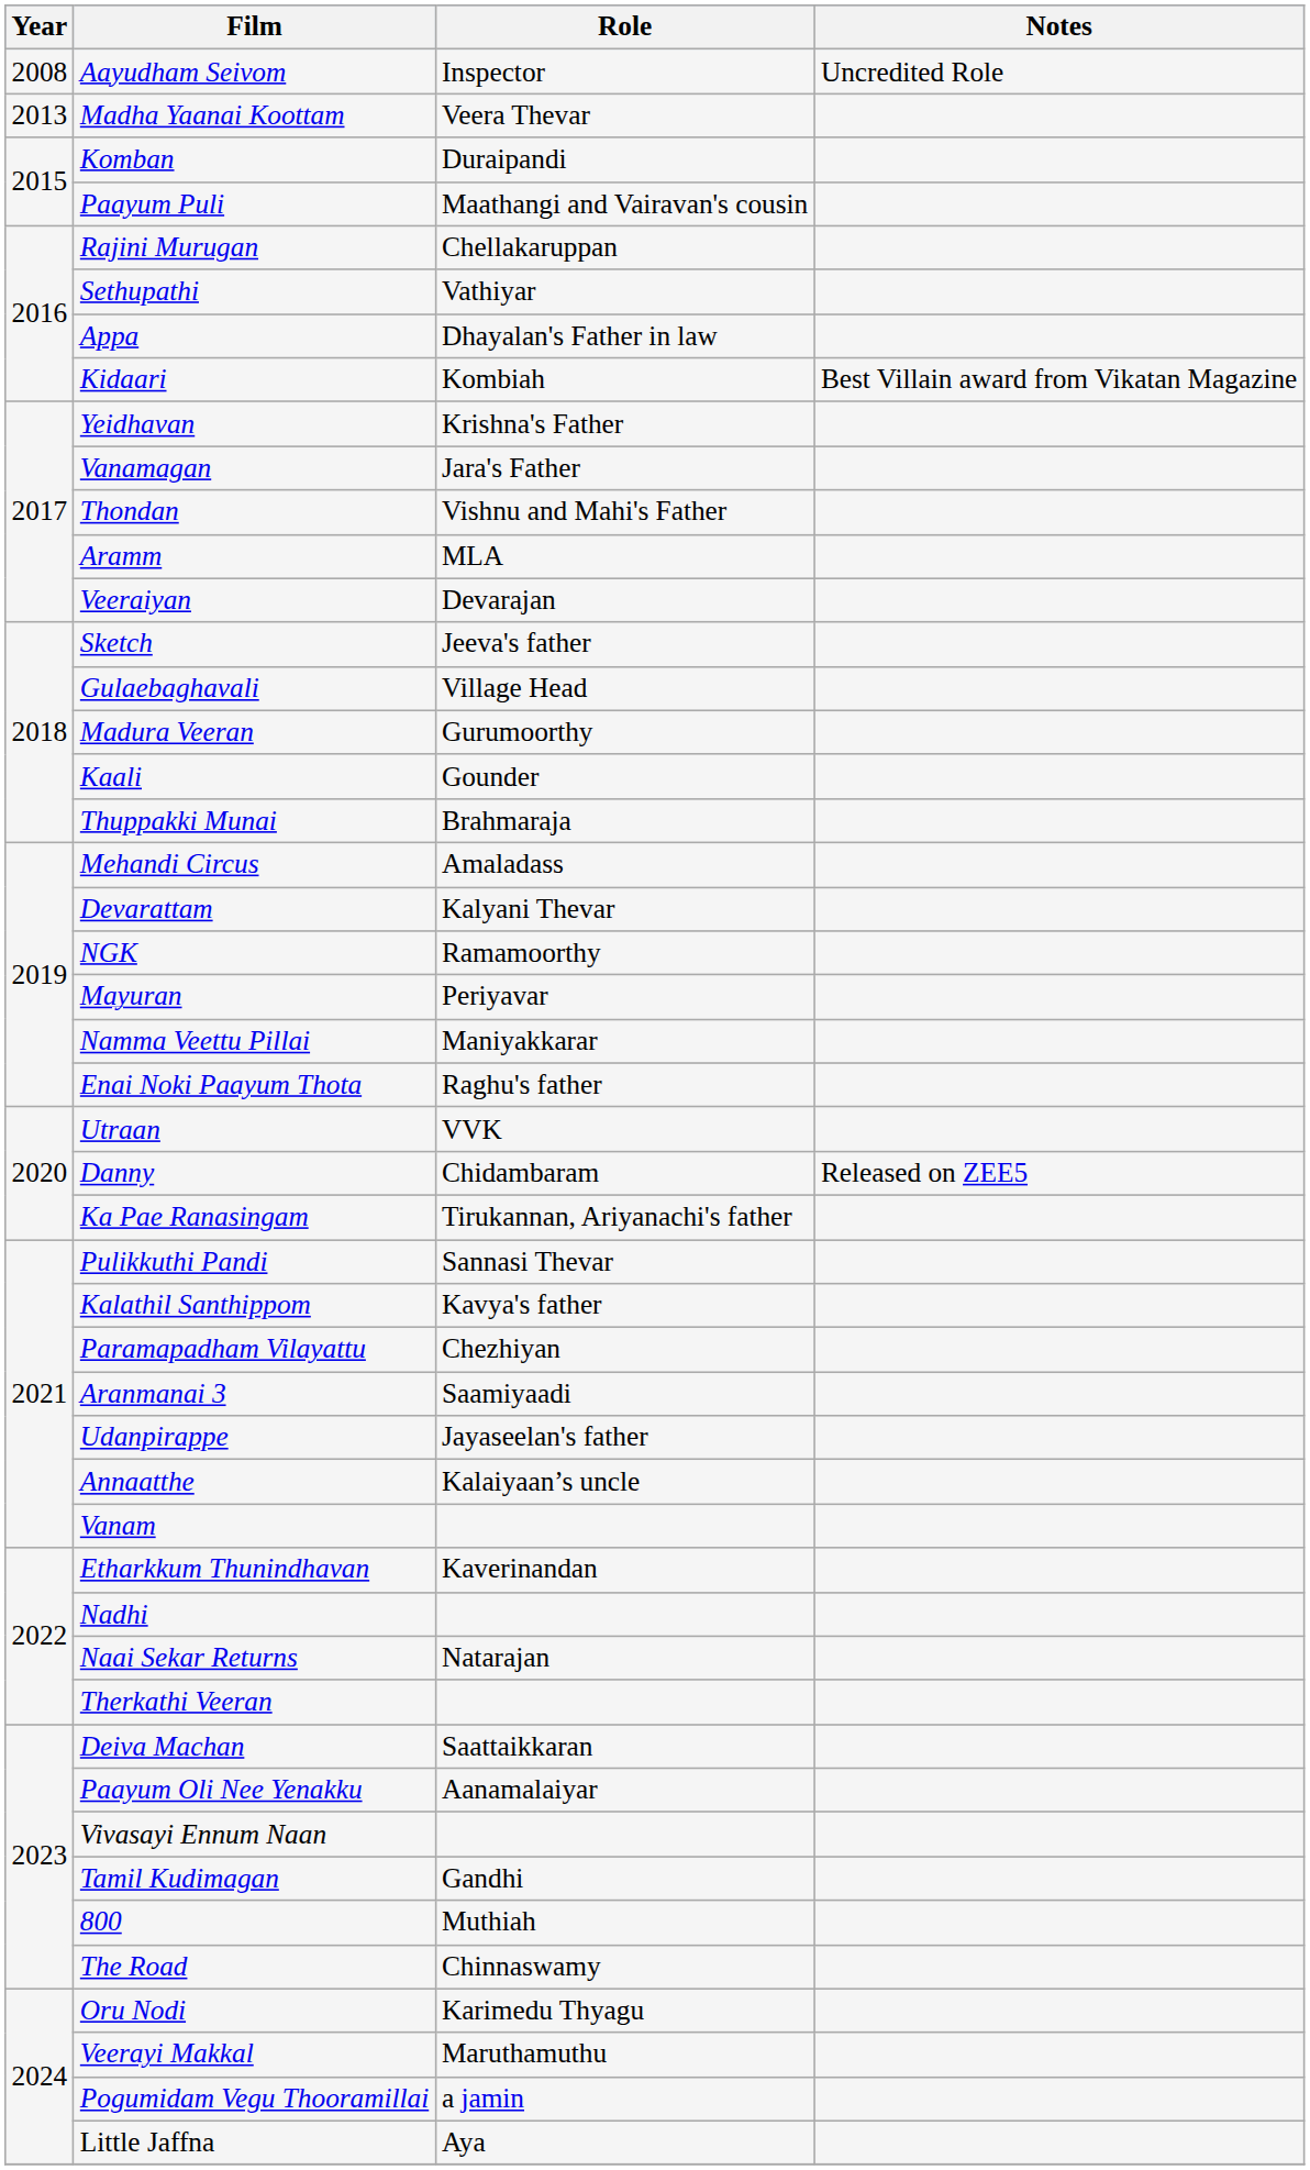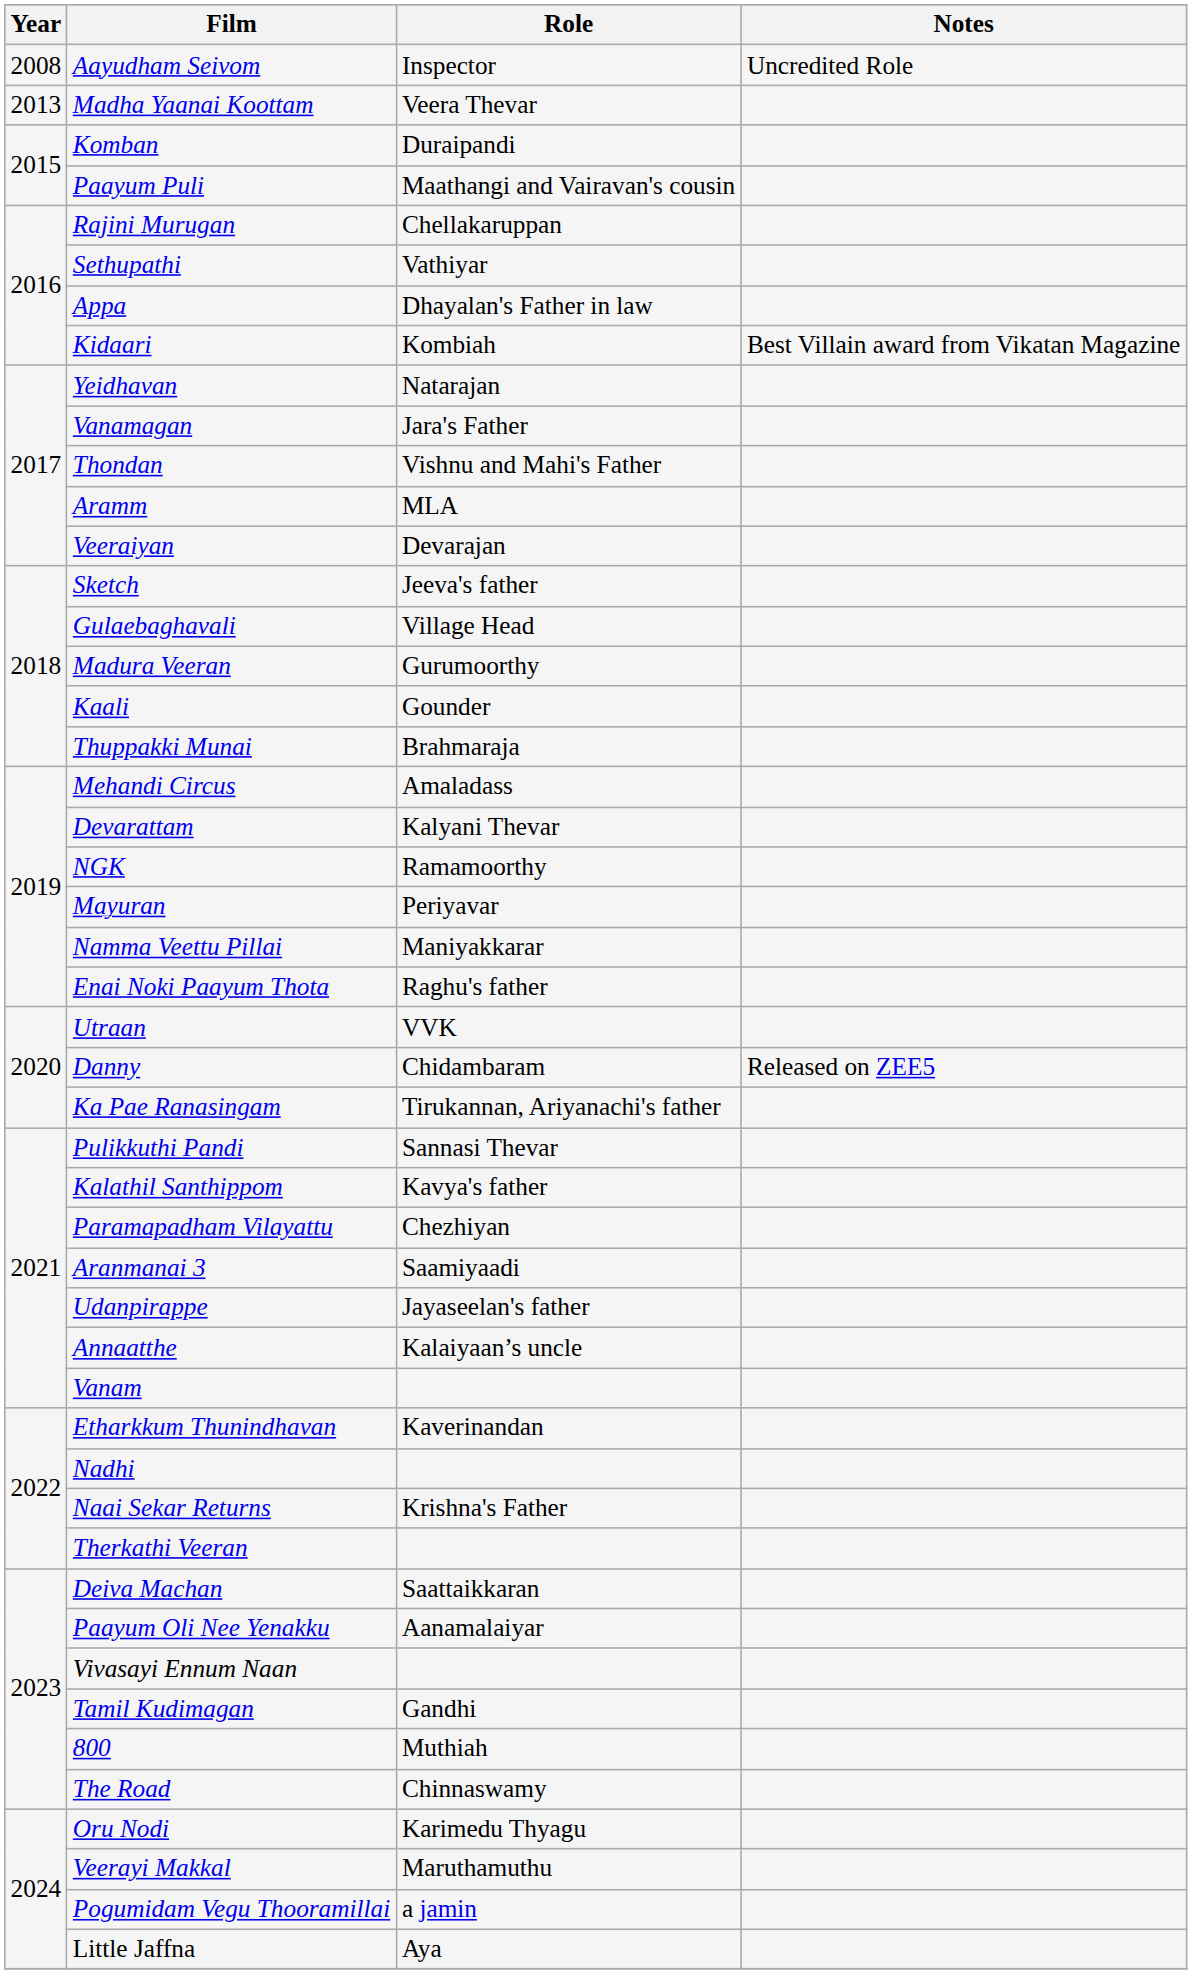Yeidhavan | Role: Krishna's Father -> Natarajan
Naai Sekar Returns | Role: Natarajan -> Krishna's Father
